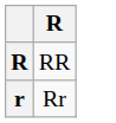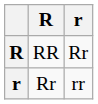+ column: r | Rr | rr
